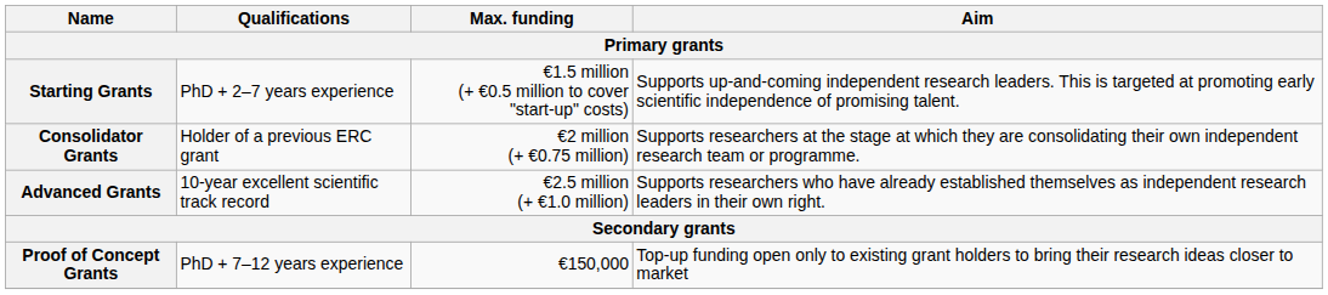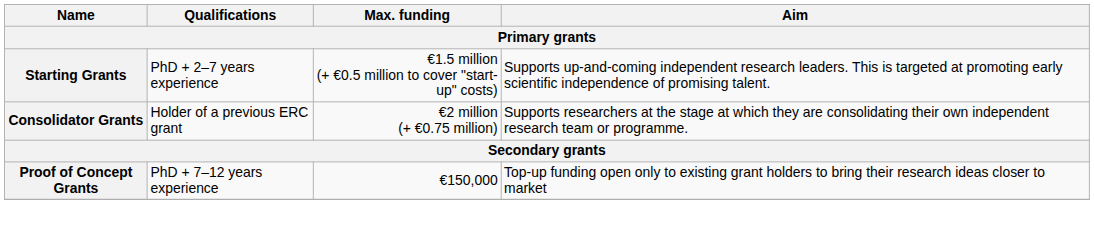- row: Advanced Grants | 10-year excellent scientific track record | €2.5 million (+ €1.0 million) | Supports researchers who have already established themselves as independent research leaders in their own right.
